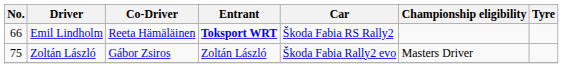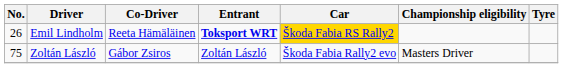Emil Lindholm | No.: 66 -> 26
Emil Lindholm | Car: no background -> gold background
